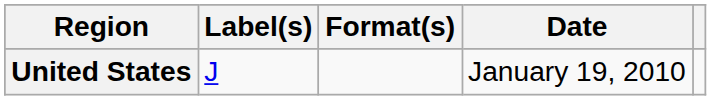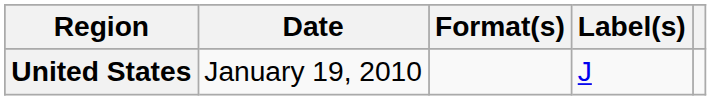columns swapped: Date <-> Label(s)
